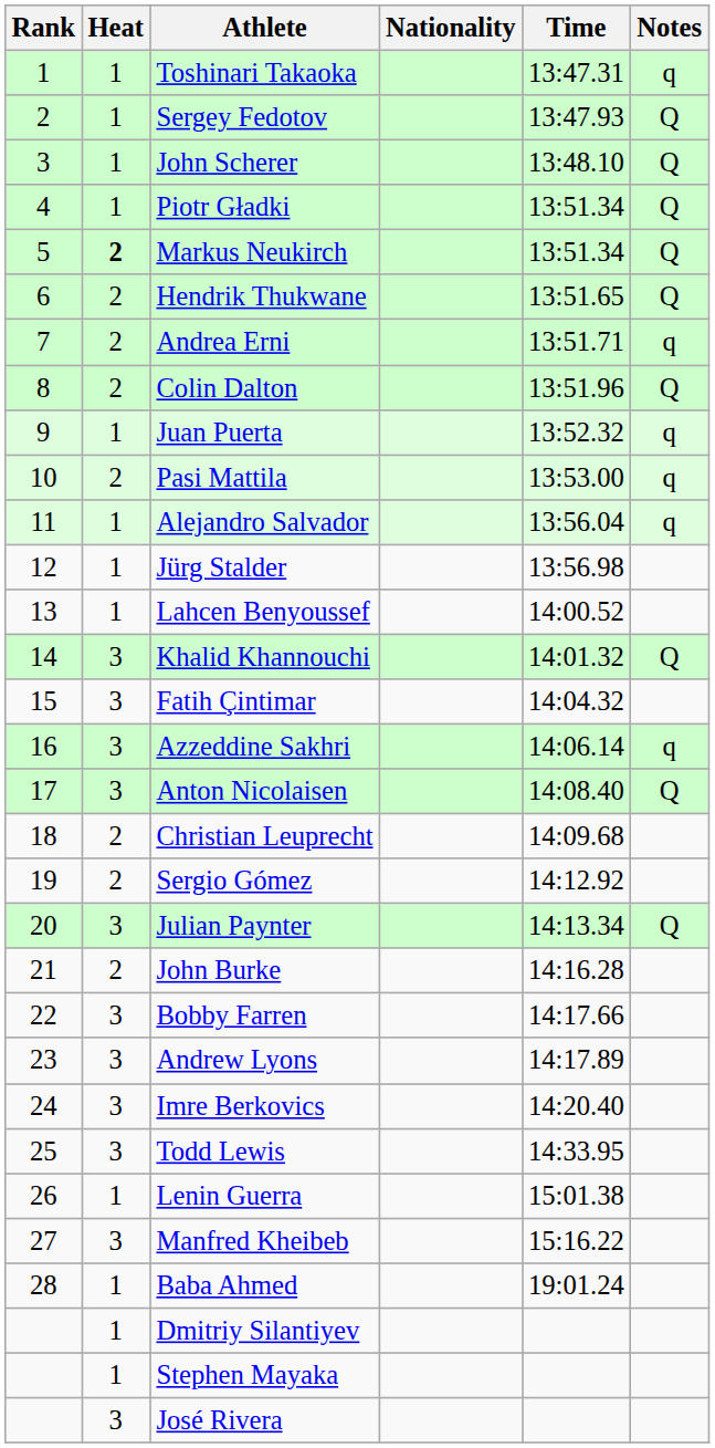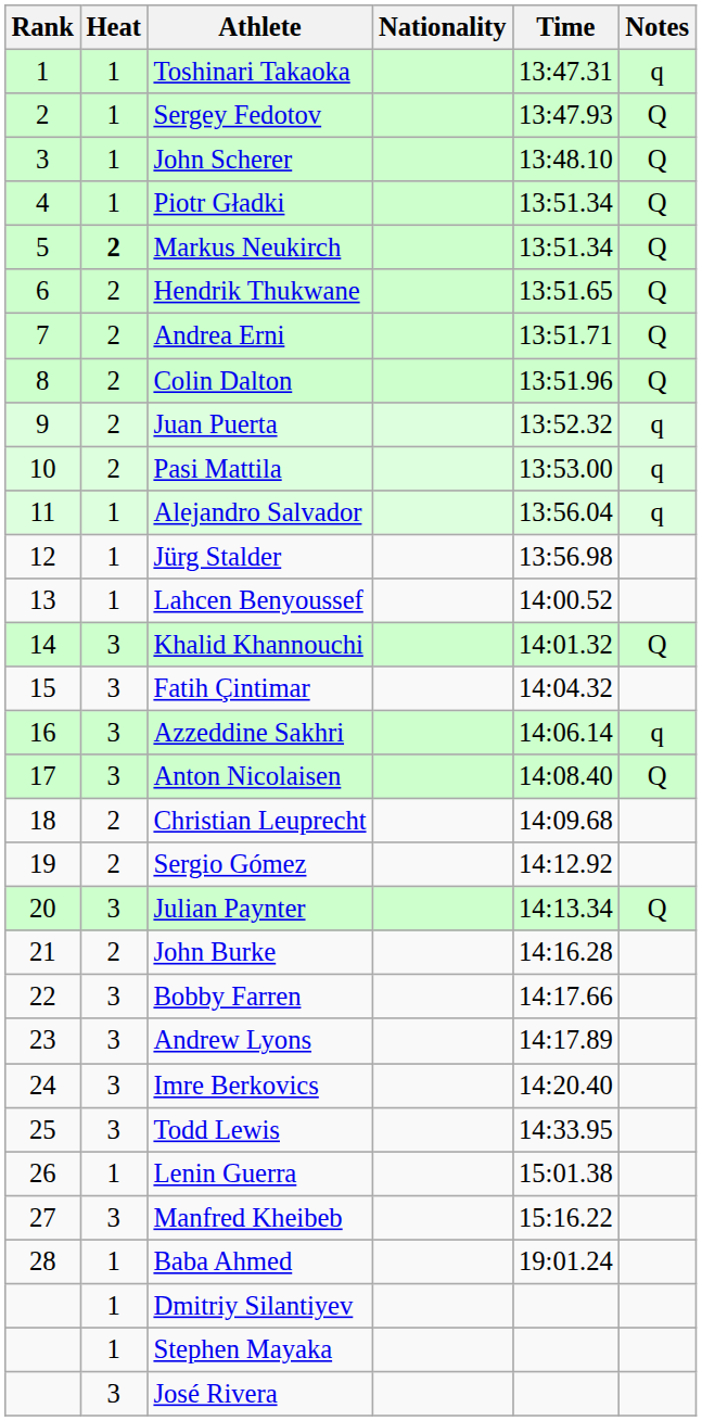Andrea Erni | Notes: q -> Q
Juan Puerta | Heat: 1 -> 2
